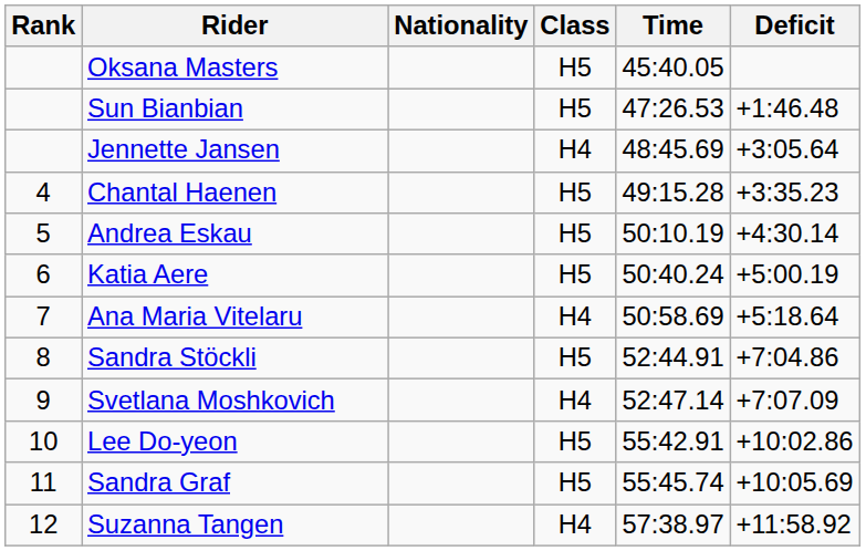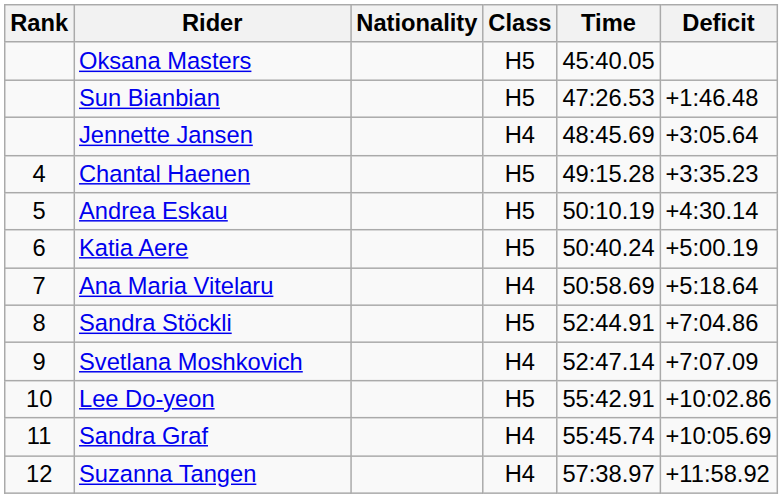Sandra Graf | Class: H5 -> H4
